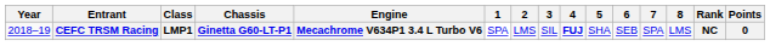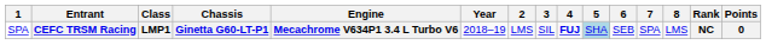columns swapped: Year <-> 1
CEFC TRSM Racing | 5: no background -> lightblue background
